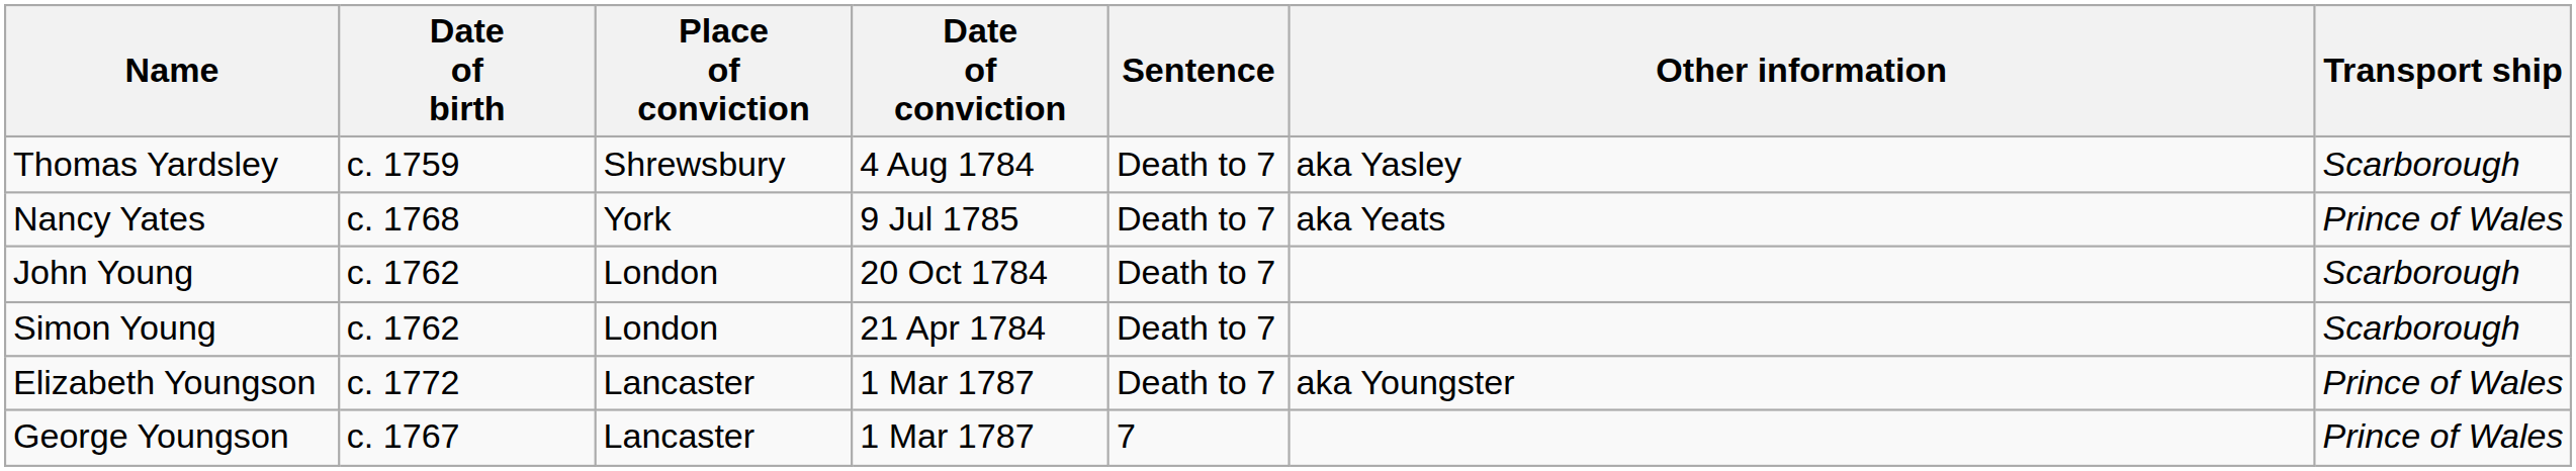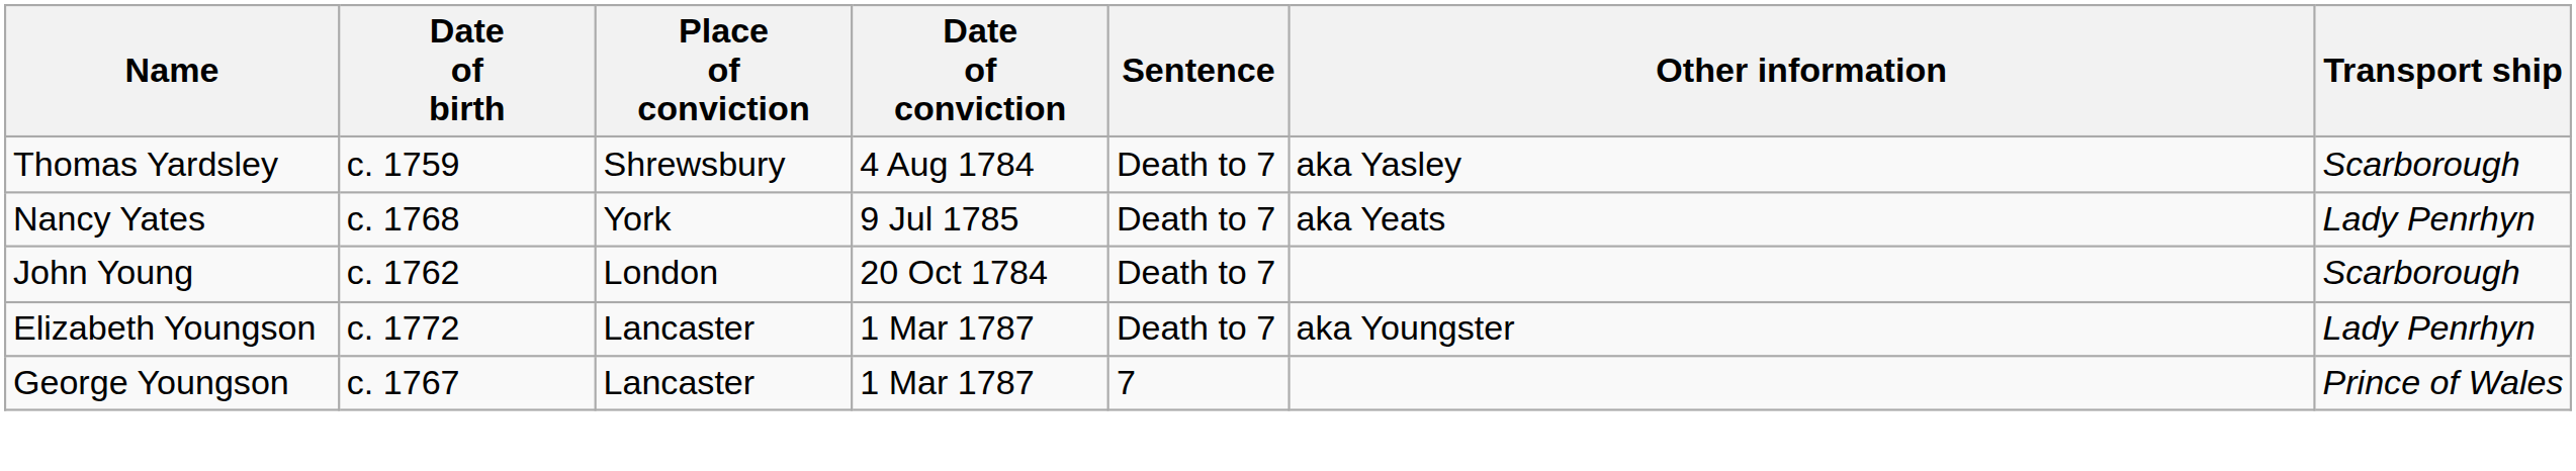Nancy Yates | Transport ship: Prince of Wales -> Lady Penrhyn
- row: Simon Young | c. 1762 | London | 21 Apr 1784 | Death to 7 | Scarborough
Elizabeth Youngson | Transport ship: Prince of Wales -> Lady Penrhyn
